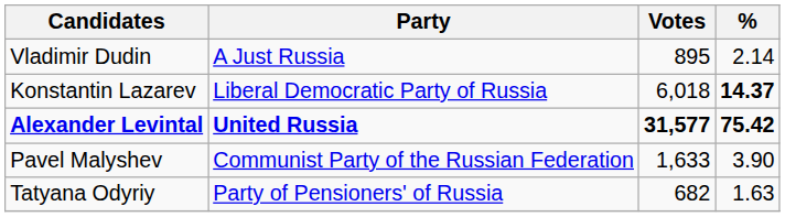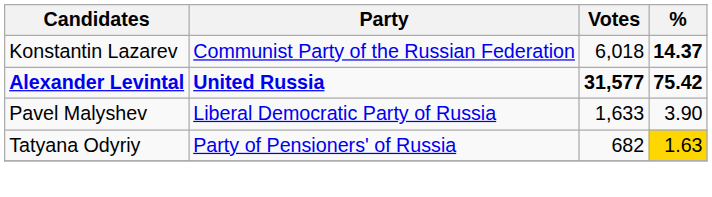- row: Vladimir Dudin | A Just Russia | 895 | 2.14
Konstantin Lazarev | Party: Liberal Democratic Party of Russia -> Communist Party of the Russian Federation
Pavel Malyshev | Party: Communist Party of the Russian Federation -> Liberal Democratic Party of Russia
Tatyana Odyriy | %: no background -> gold background
